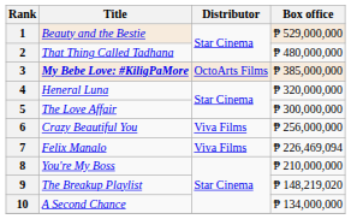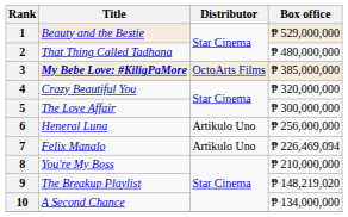4 | Title: Heneral Luna -> Crazy Beautiful You
6 | Title: Crazy Beautiful You -> Heneral Luna
6 | Distributor: Viva Films -> Artikulo Uno
7 | Distributor: Viva Films -> Artikulo Uno
